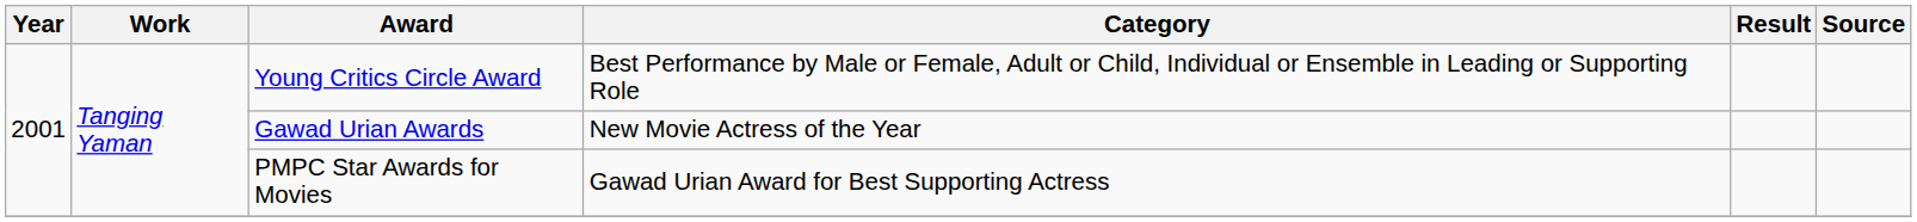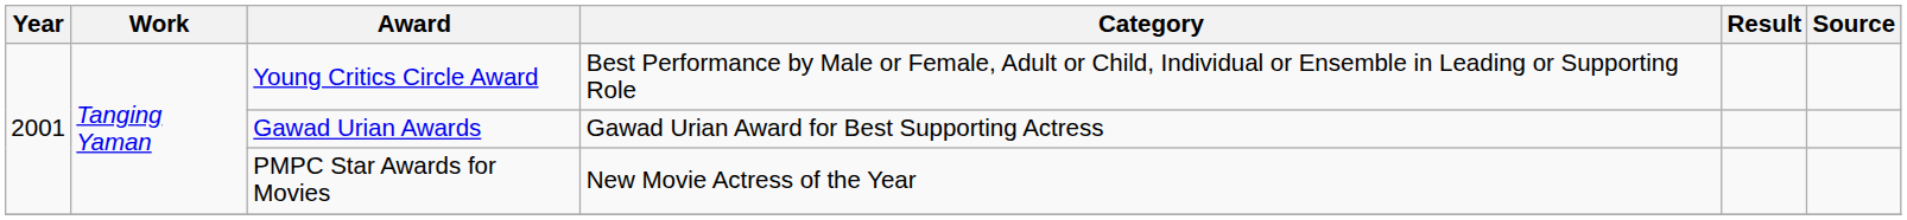Gawad Urian Awards | Category: New Movie Actress of the Year -> Gawad Urian Award for Best Supporting Actress
PMPC Star Awards for Movies | Category: Gawad Urian Award for Best Supporting Actress -> New Movie Actress of the Year
